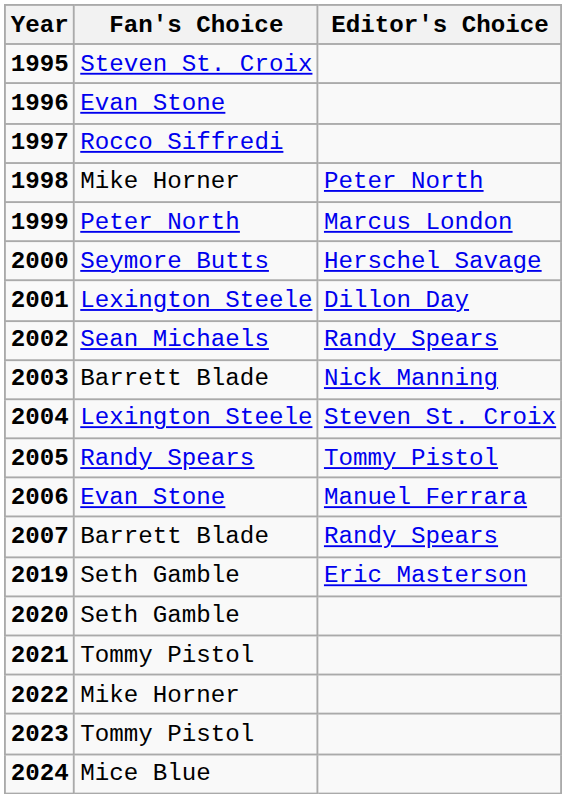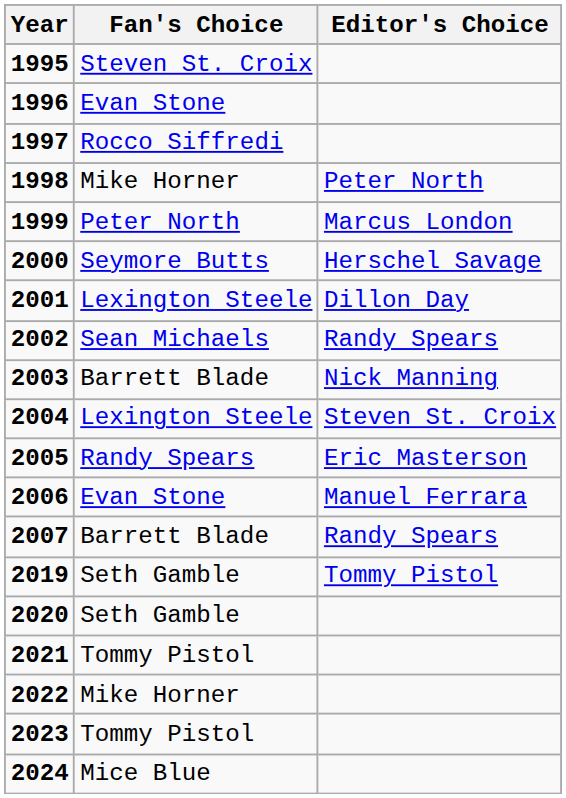2005 | Editor's Choice: Tommy Pistol -> Eric Masterson
2019 | Editor's Choice: Eric Masterson -> Tommy Pistol
